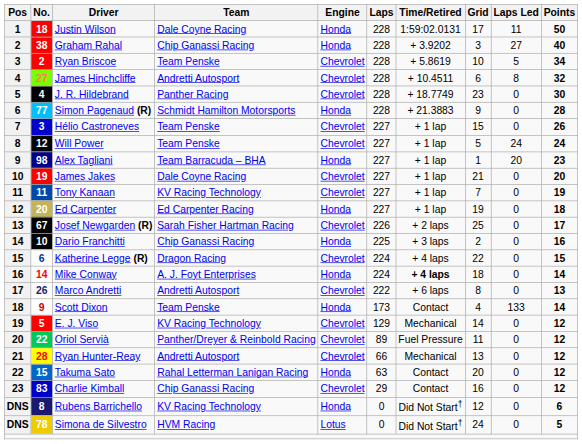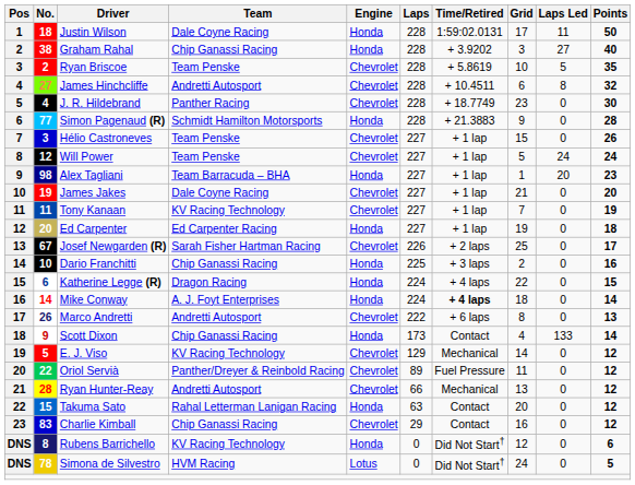Ryan Briscoe | Points: 34 -> 35
Katherine Legge (R) | Engine: Chevrolet -> Honda
Scott Dixon | Team: Team Penske -> Chip Ganassi Racing
